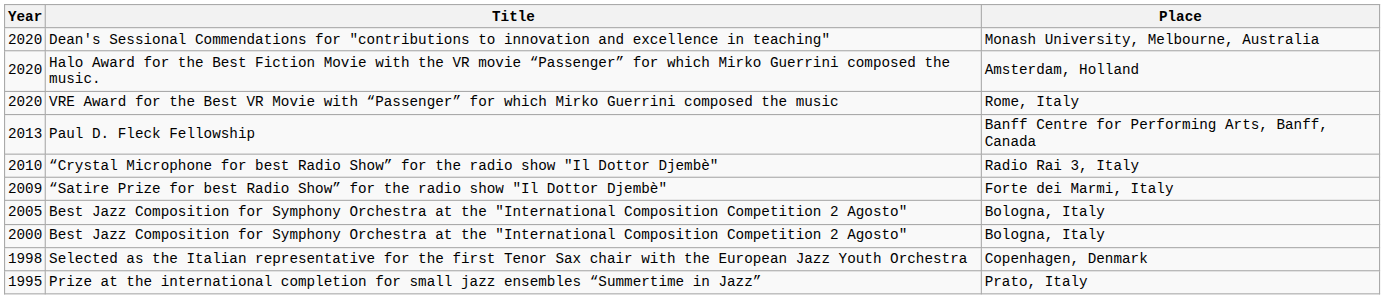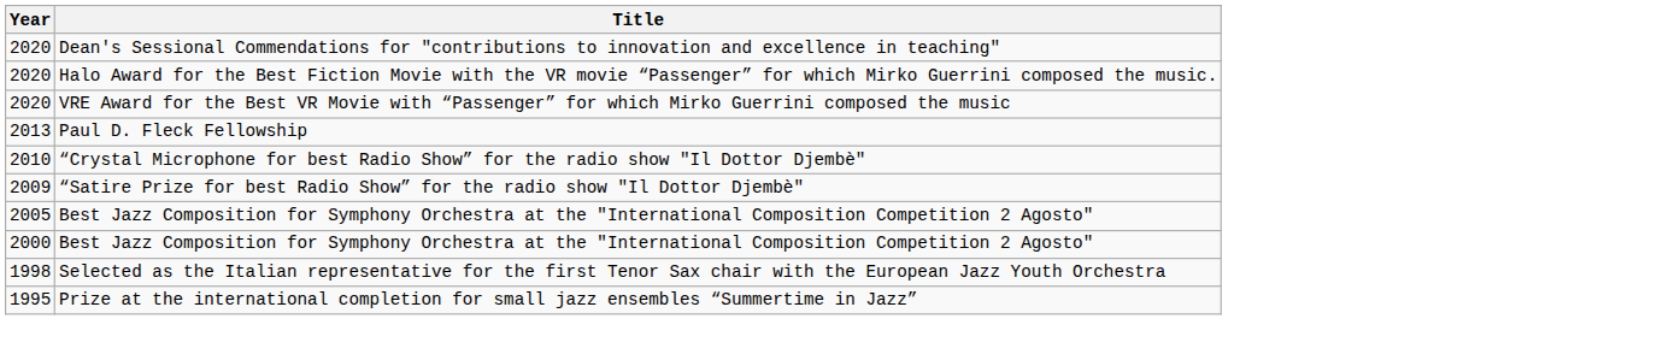- column: Place | Monash University, Melbourne, Australia | Amsterdam, Holland | Rome, Italy | Banff Centre for Performing Arts, Banff, Canada | Radio Rai 3, Italy | Forte dei Marmi, Italy | Bologna, Italy | Bologna, Italy | Copenhagen, Denmark | Prato, Italy
